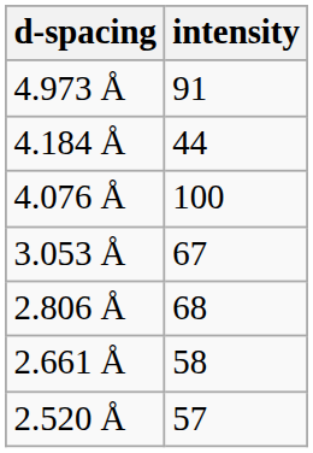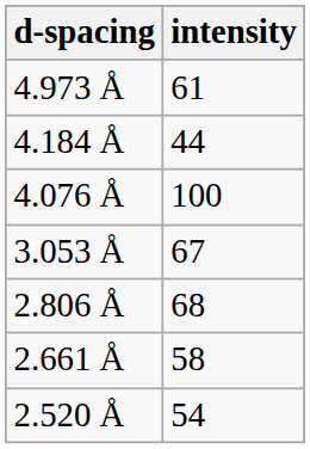4.973 Å | intensity: 91 -> 61
2.520 Å | intensity: 57 -> 54
